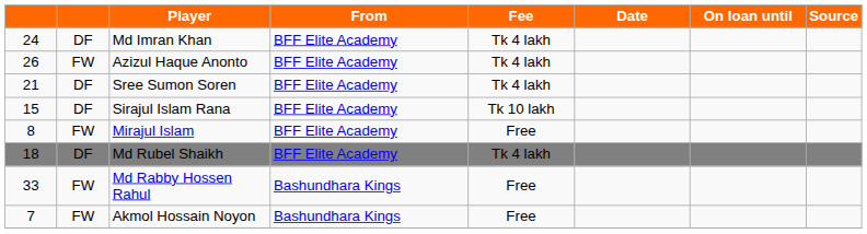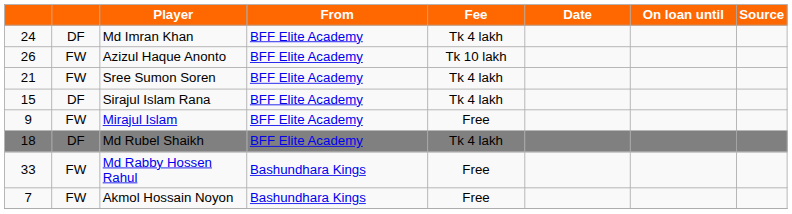Azizul Haque Anonto | Fee: Tk 4 lakh -> Tk 10 lakh
Sree Sumon Soren | column 2: DF -> FW
Sirajul Islam Rana | Fee: Tk 10 lakh -> Tk 4 lakh
Mirajul Islam | column 1: 8 -> 9
